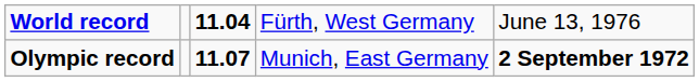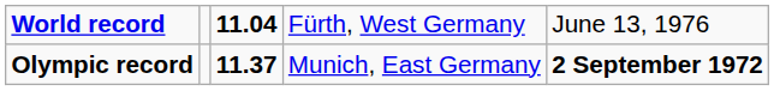Olympic record | column 3: 11.07 -> 11.37
